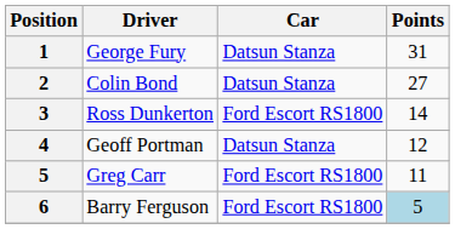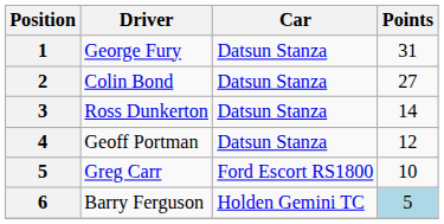Ross Dunkerton | Car: Ford Escort RS1800 -> Datsun Stanza
Greg Carr | Points: 11 -> 10
Barry Ferguson | Car: Ford Escort RS1800 -> Holden Gemini TC
